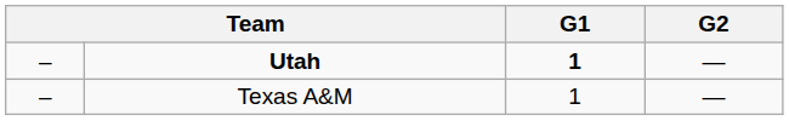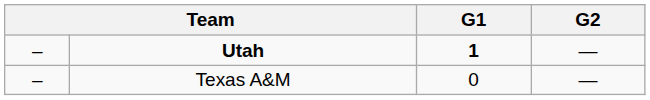Texas A&M | G1: 1 -> 0
